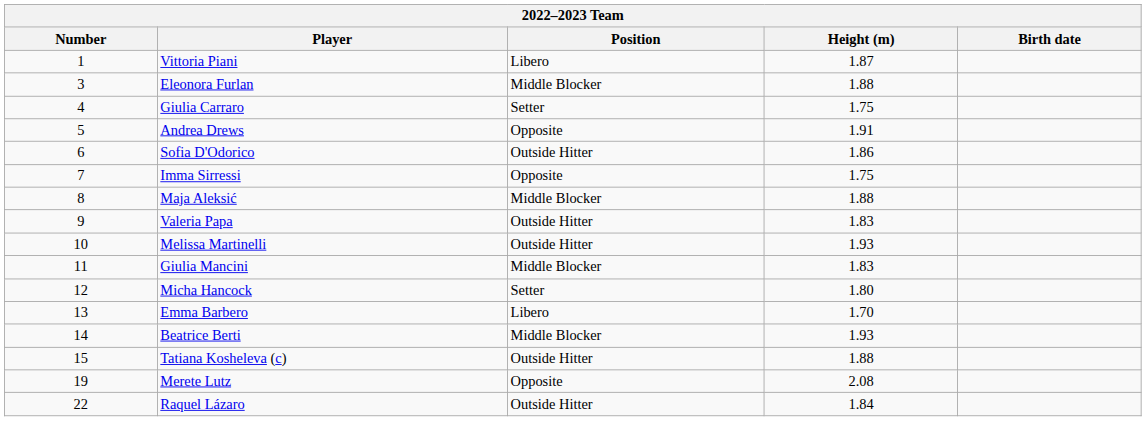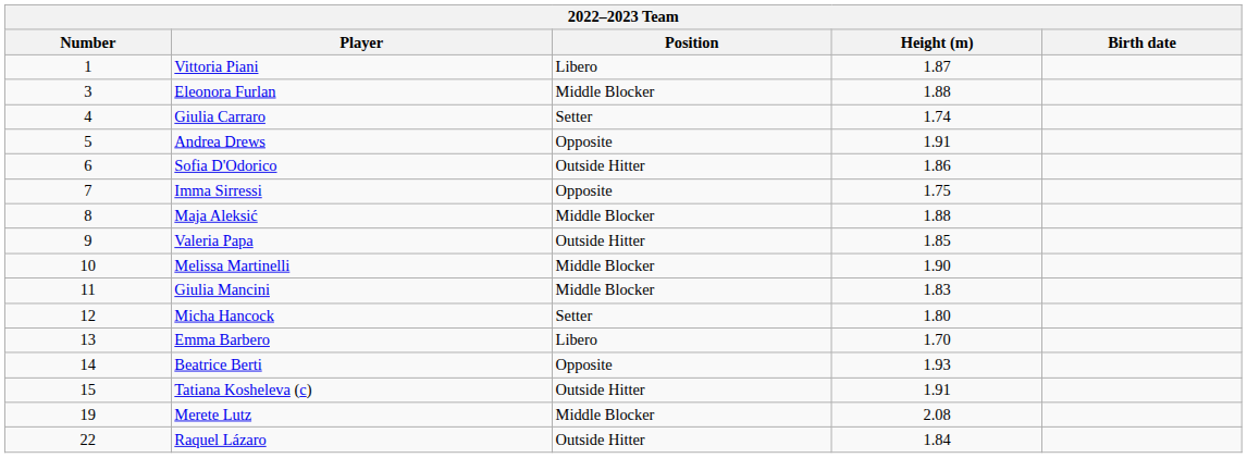Giulia Carraro | Height (m): 1.75 -> 1.74
Valeria Papa | Height (m): 1.83 -> 1.85
Melissa Martinelli | Position: Outside Hitter -> Middle Blocker
Melissa Martinelli | Height (m): 1.93 -> 1.90
Beatrice Berti | Position: Middle Blocker -> Opposite
Tatiana Kosheleva (c) | Height (m): 1.88 -> 1.91
Merete Lutz | Position: Opposite -> Middle Blocker
